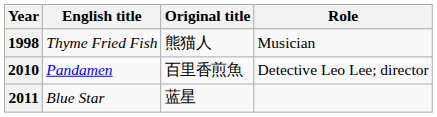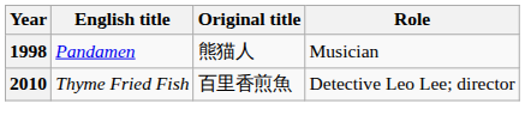1998 | English title: Thyme Fried Fish -> Pandamen
2010 | English title: Pandamen -> Thyme Fried Fish
- row: 2011 | Blue Star | 蓝星
